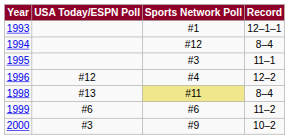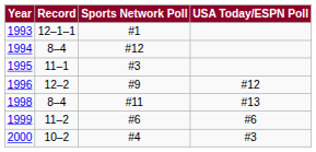columns swapped: Record <-> USA Today/ESPN Poll
1996 | Sports Network Poll: #4 -> #9
1998 | Sports Network Poll: khaki background -> no background
2000 | Sports Network Poll: #9 -> #4
